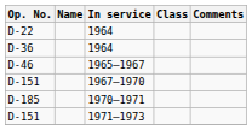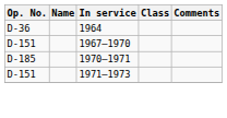- row: D-22 | 1964
- row: D-46 | 1965–1967
